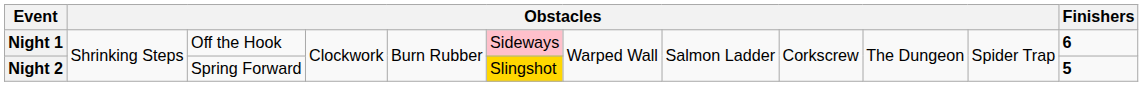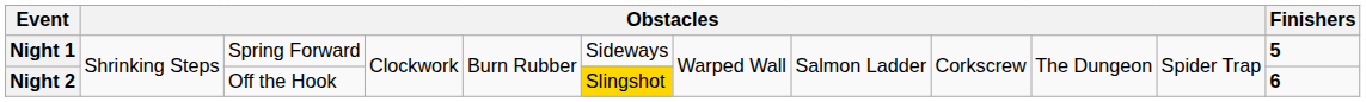Night 1 | column 3: Off the Hook -> Spring Forward
Night 1 | column 6: pink background -> no background
Night 1 | Finishers: 6 -> 5
Night 2 | column 3: Spring Forward -> Off the Hook
Night 2 | Finishers: 5 -> 6
